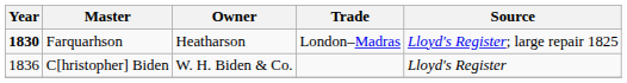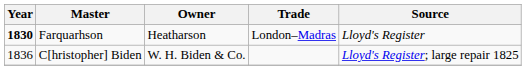Farquarhson | Source: Lloyd's Register; large repair 1825 -> Lloyd's Register
C[hristopher] Biden | Source: Lloyd's Register -> Lloyd's Register; large repair 1825
